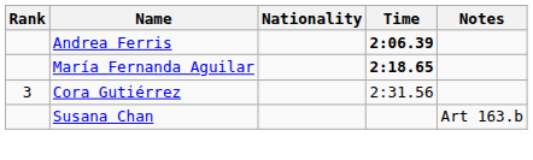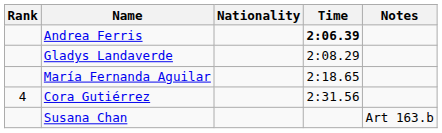+ row: Gladys Landaverde | 2:08.29
María Fernanda Aguilar | Time: bold -> normal
Cora Gutiérrez | Rank: 3 -> 4
